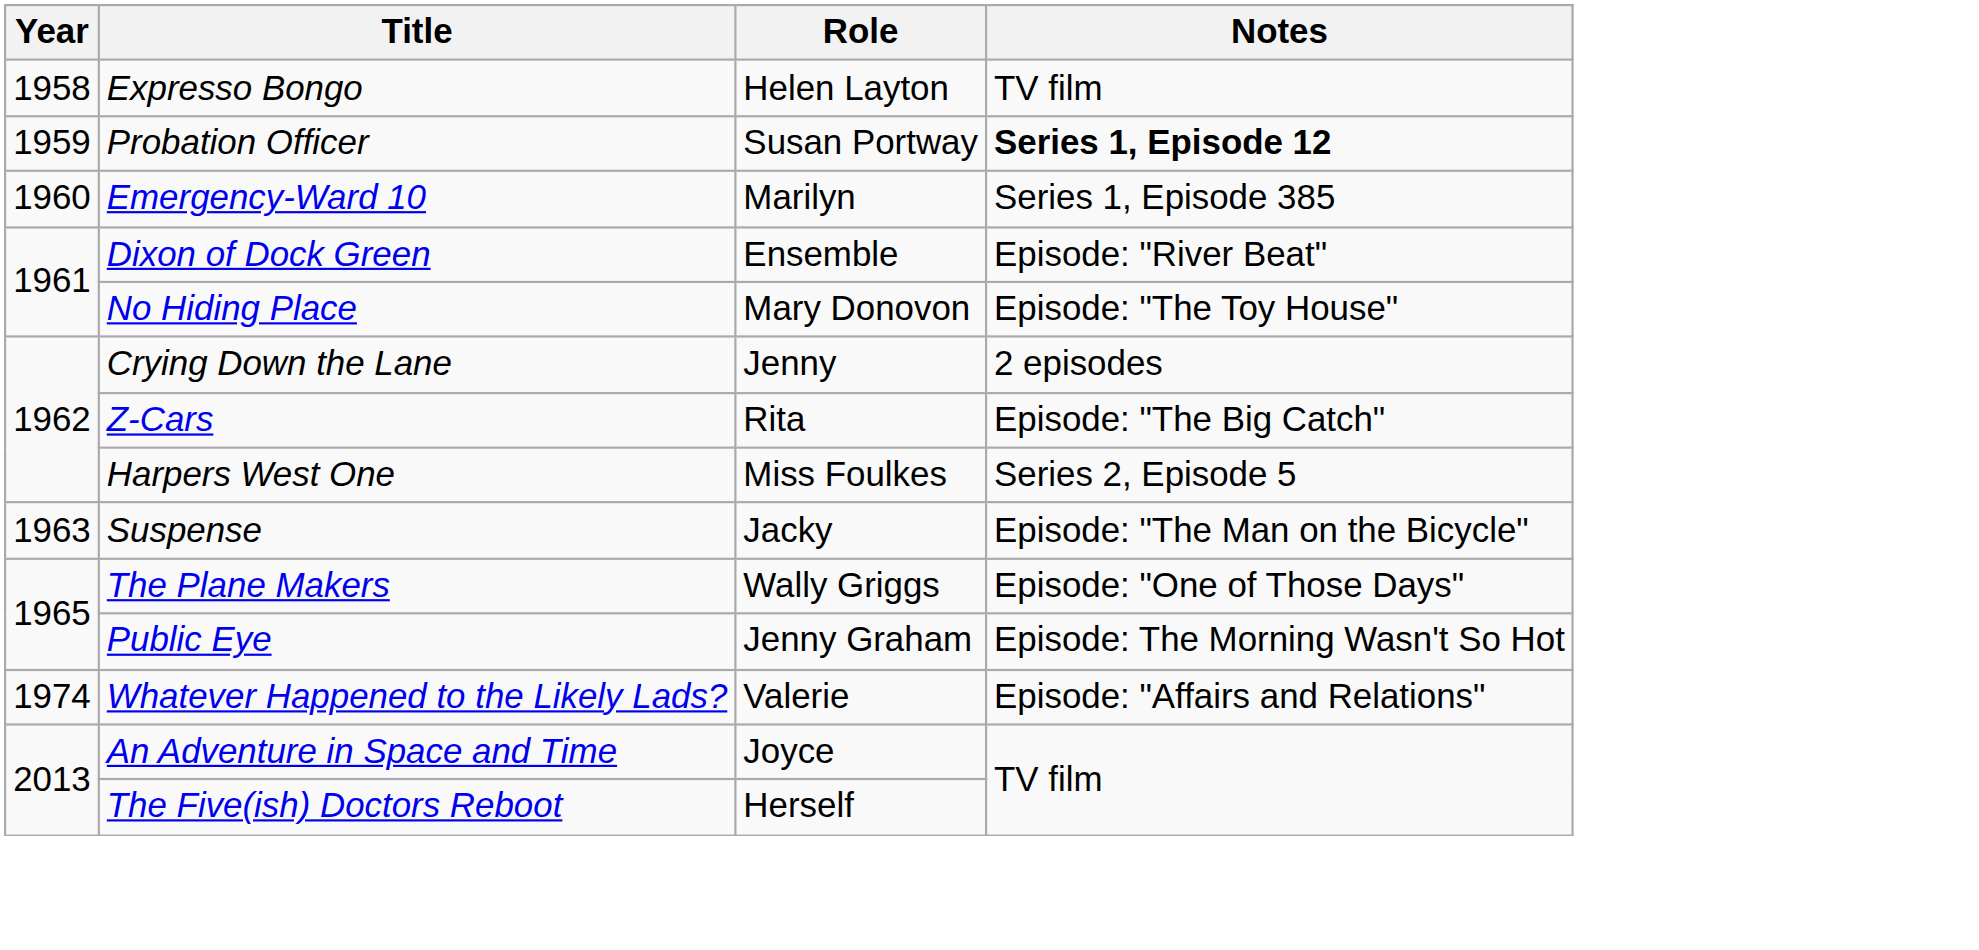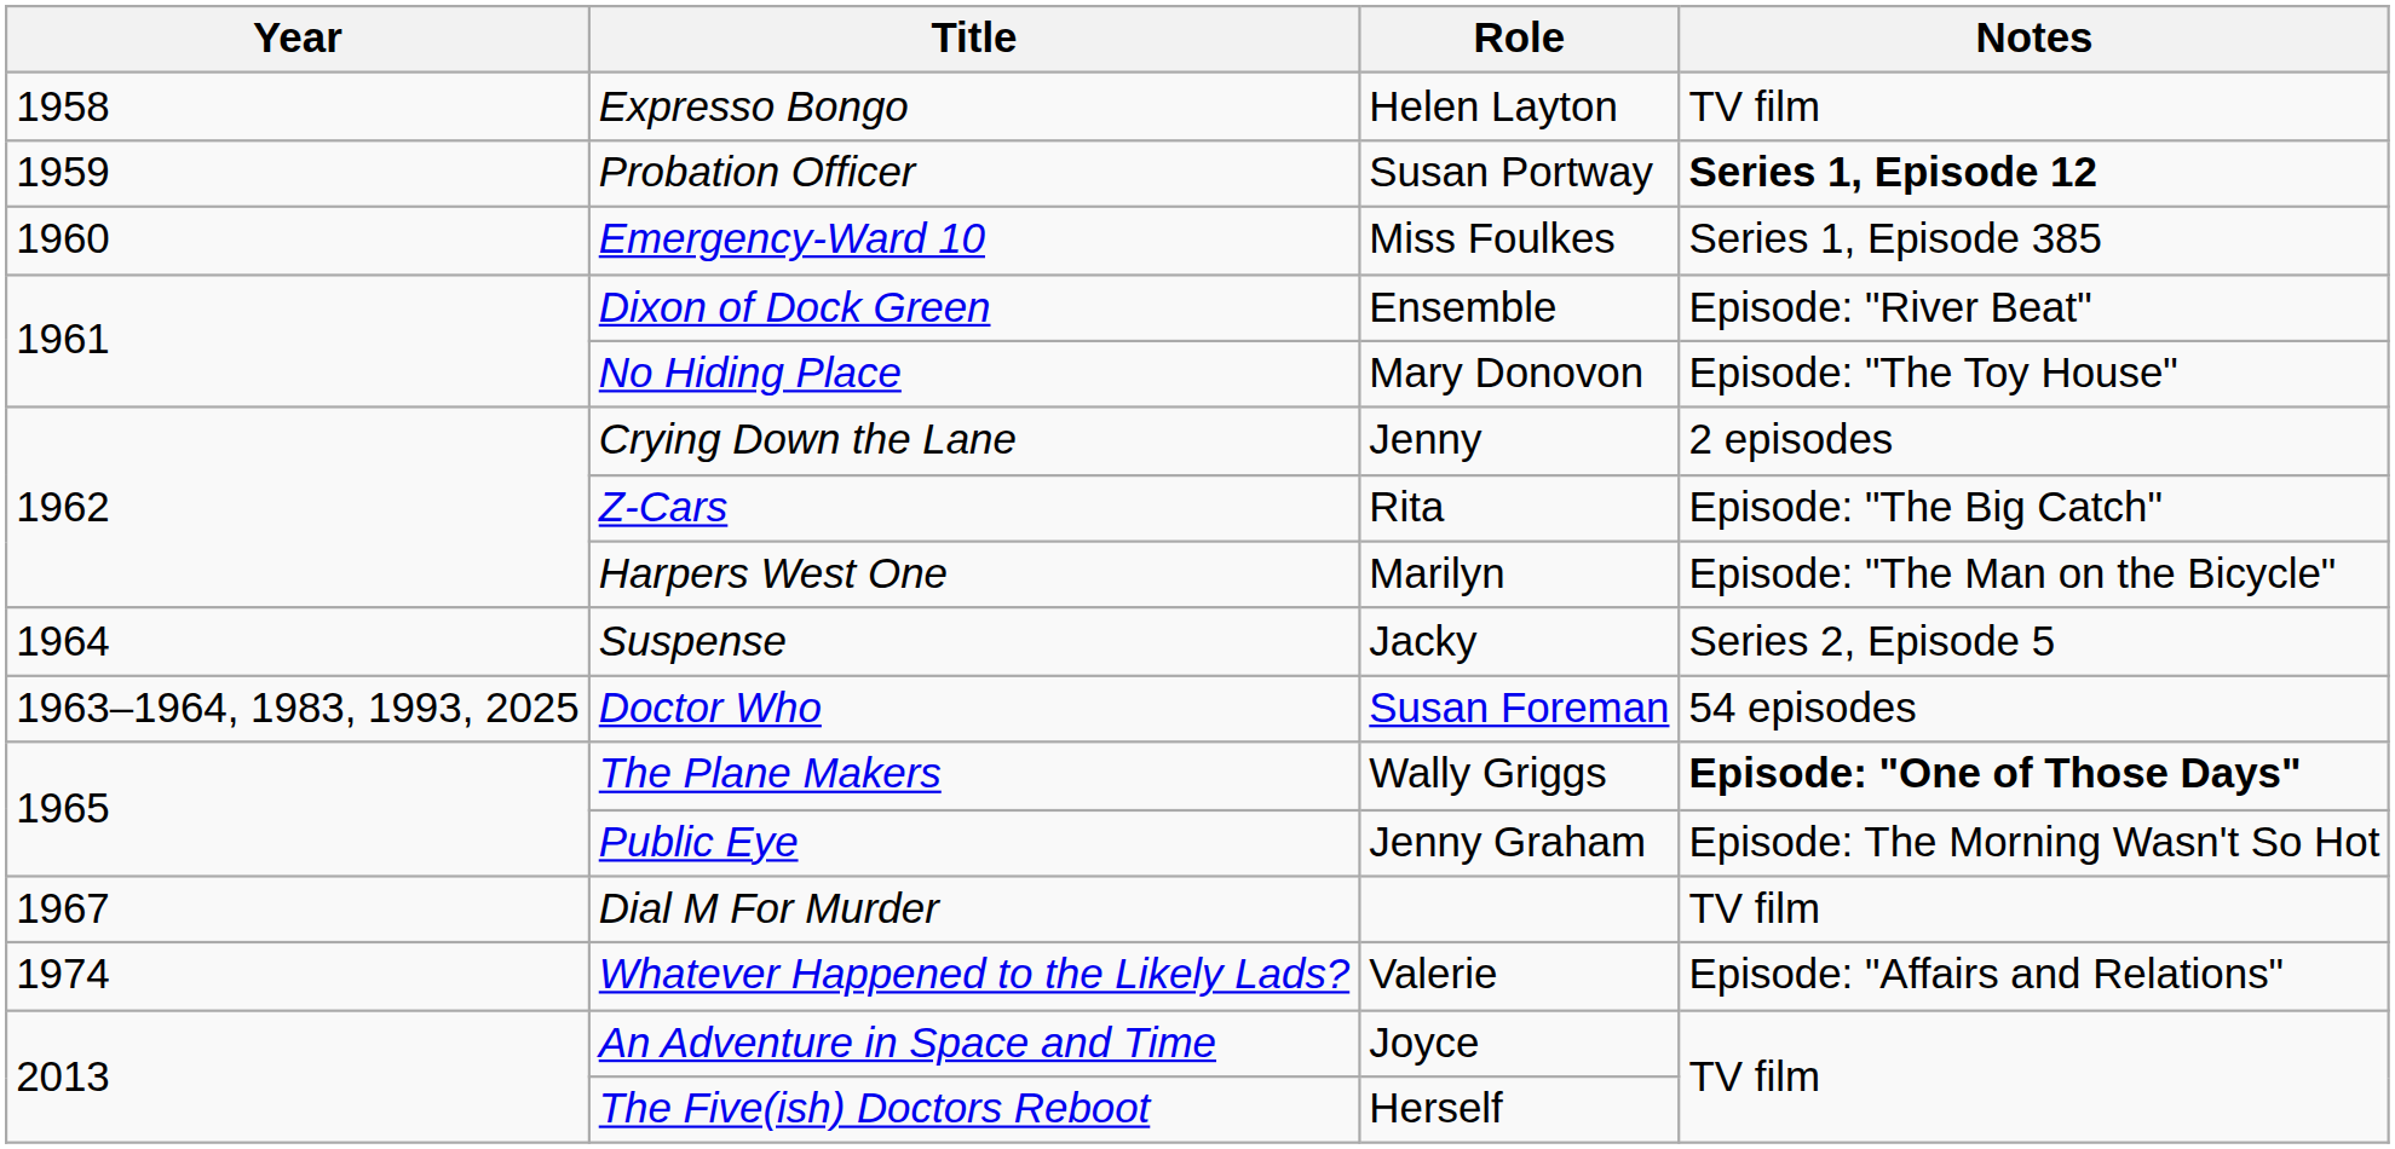Emergency-Ward 10 | Role: Marilyn -> Miss Foulkes
Harpers West One | Role: Miss Foulkes -> Marilyn
Harpers West One | Notes: Series 2, Episode 5 -> Episode: "The Man on the Bicycle"
Suspense | Year: 1963 -> 1964
Suspense | Notes: Episode: "The Man on the Bicycle" -> Series 2, Episode 5
+ row: 1963–1964, 1983, 1993, 2025 | Doctor Who | Susan Foreman | 54 episodes
The Plane Makers | Notes: normal -> bold
+ row: 1967 | Dial M For Murder | TV film
